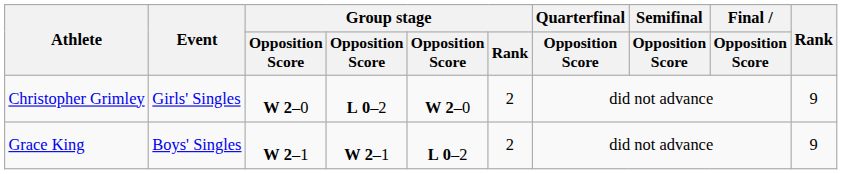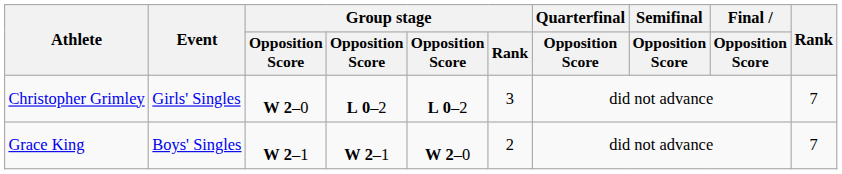Christopher Grimley | column 5: W 2–0 -> L 0–2
Christopher Grimley | Group stage / Rank: 2 -> 3
Christopher Grimley | Rank: 9 -> 7
Grace King | column 5: L 0–2 -> W 2–0
Grace King | Rank: 9 -> 7
